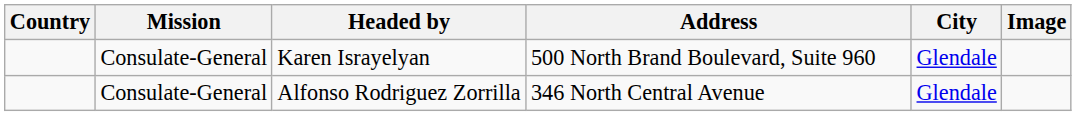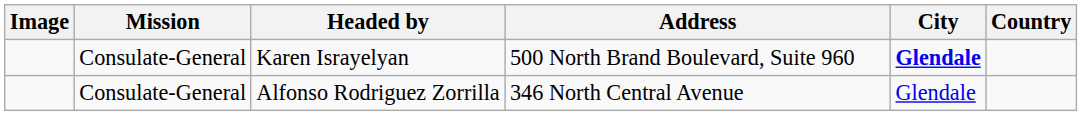columns swapped: Country <-> Image
Karen Israyelyan | City: normal -> bold
